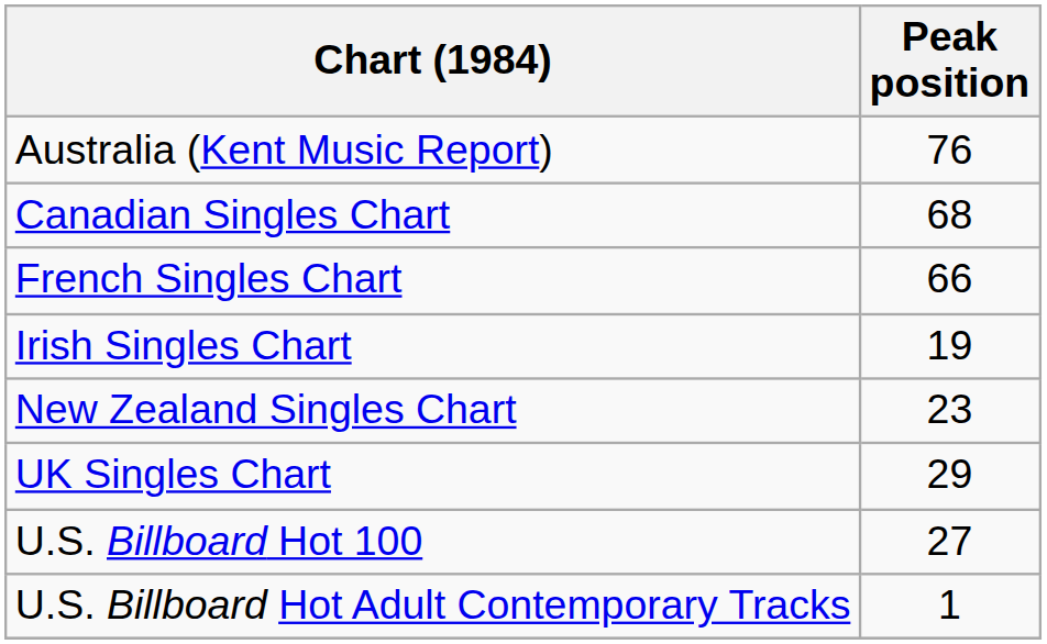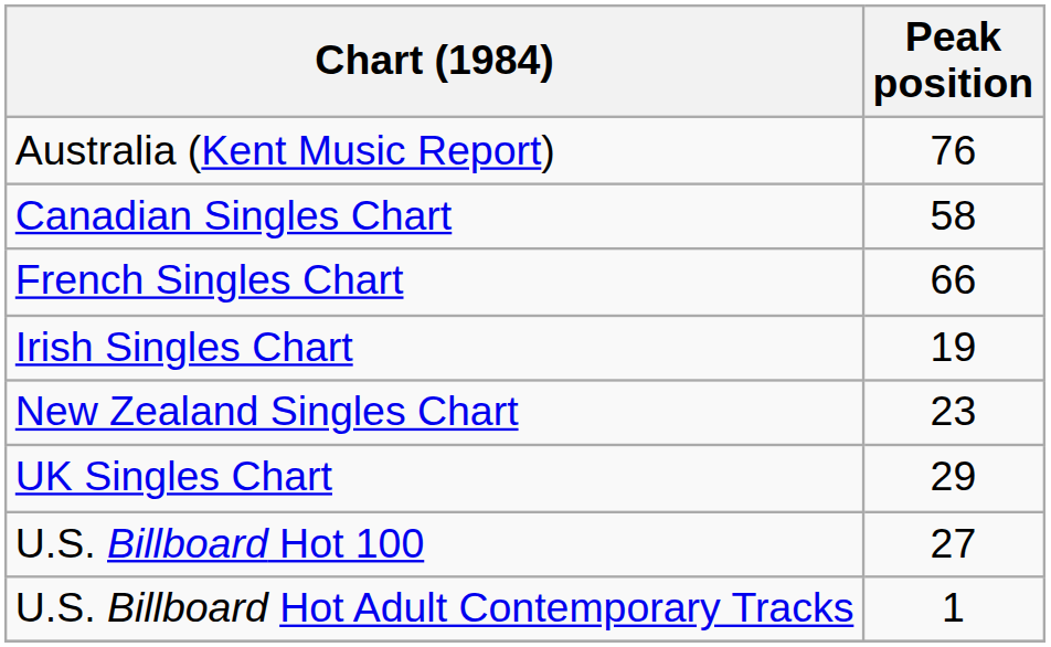Canadian Singles Chart | Peak position: 68 -> 58
